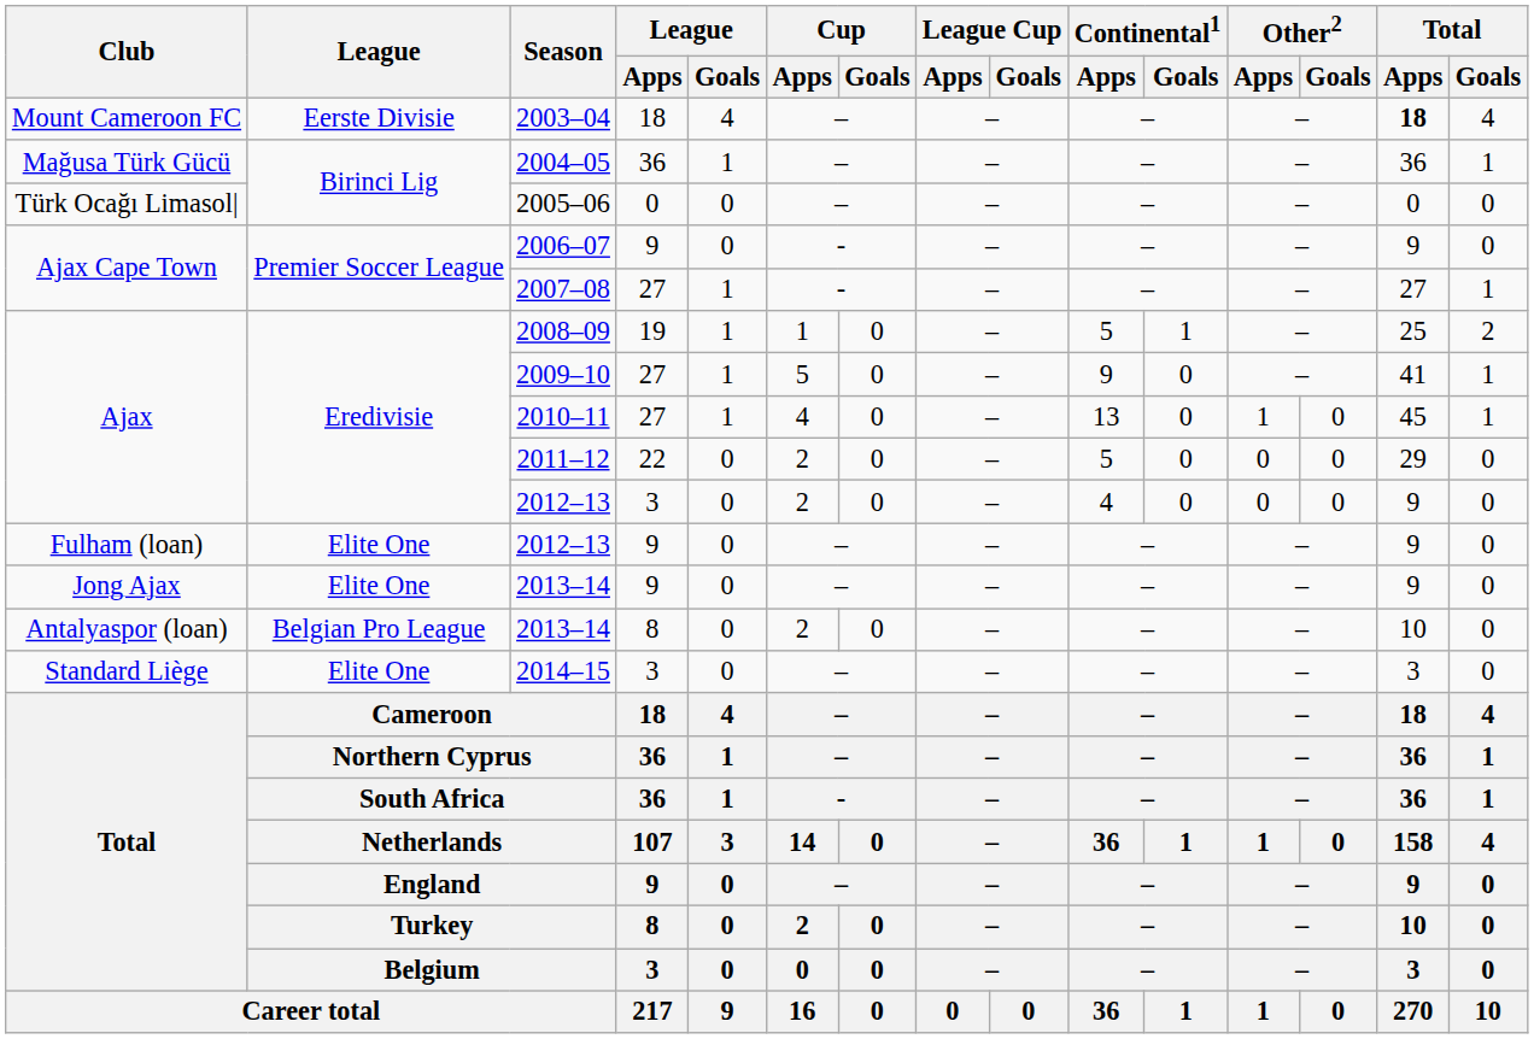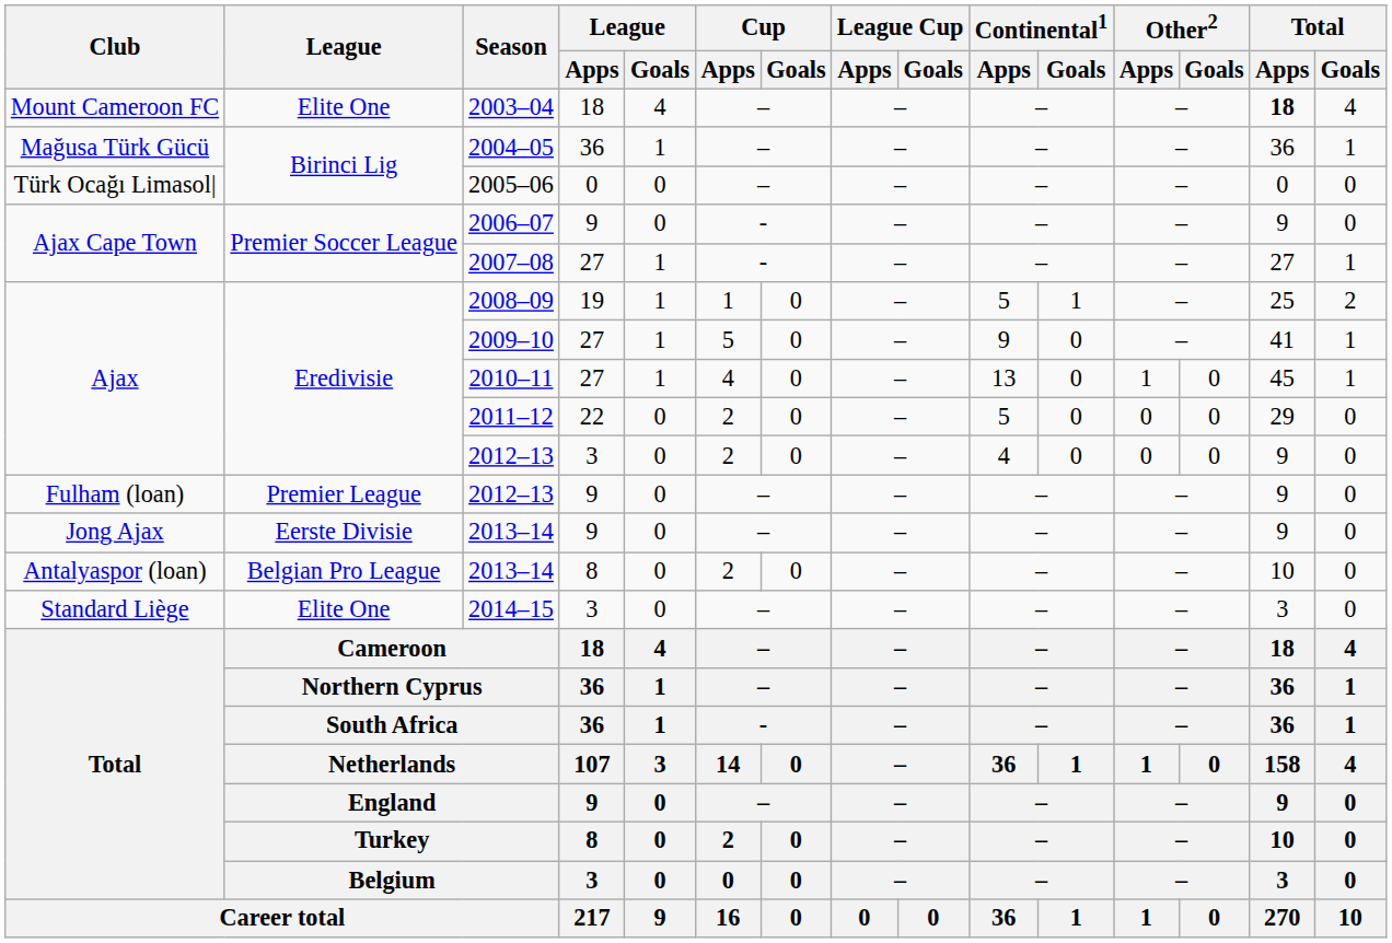2003–04 | League: Eerste Divisie -> Elite One
Fulham (loan) / 2012–13 | League: Elite One -> Premier League
Jong Ajax / 2013–14 | League: Elite One -> Eerste Divisie
